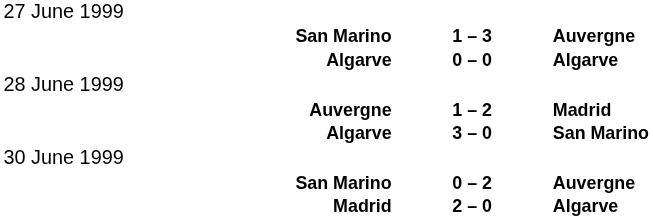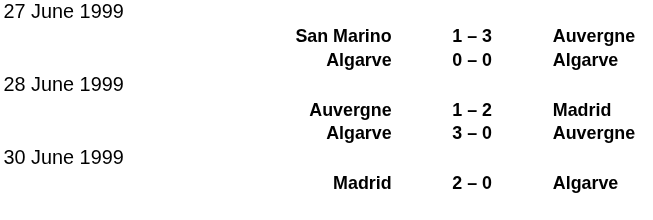Algarve / 3 – 0 | column 3: San Marino -> Auvergne
- row: San Marino | 0 – 2 | Auvergne
